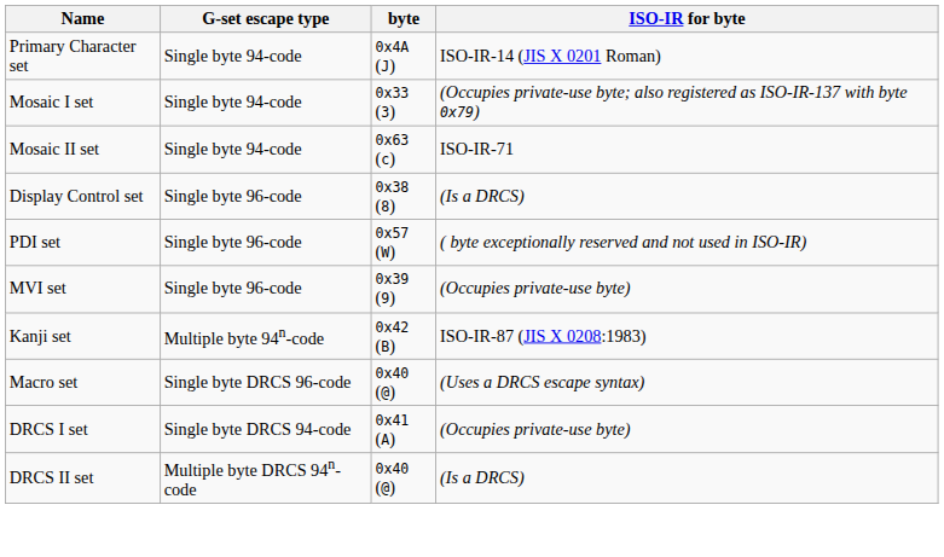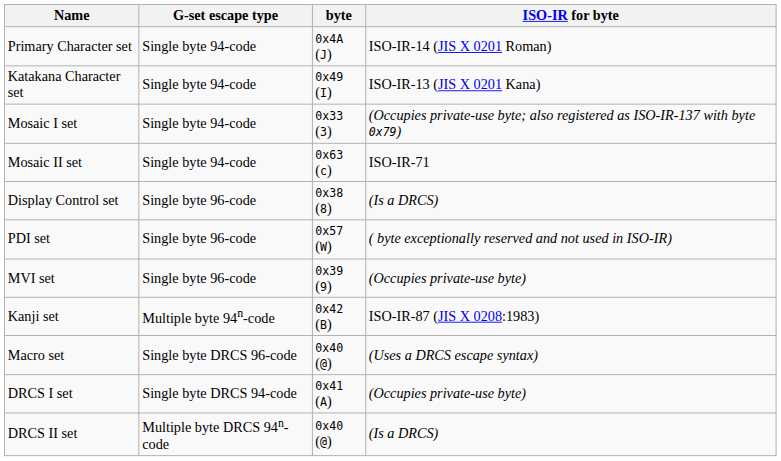+ row: Katakana Character set | Single byte 94-code | 0x49 (I) | ISO-IR-13 (JIS X 0201 Kana)
